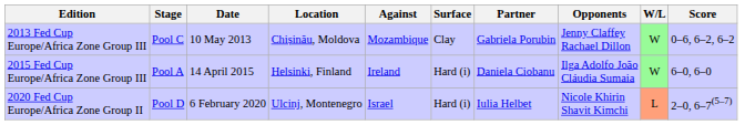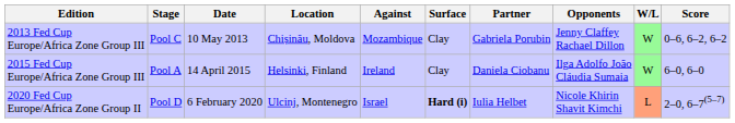2015 Fed Cup Europe/Africa Zone Group III | Surface: Hard (i) -> Clay
2020 Fed Cup Europe/Africa Zone Group II | Surface: normal -> bold
